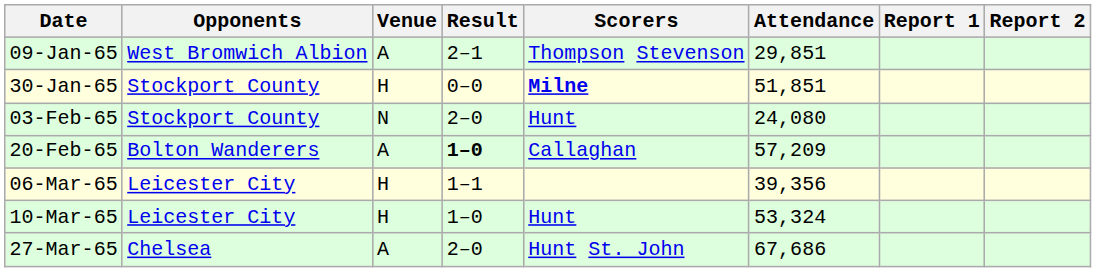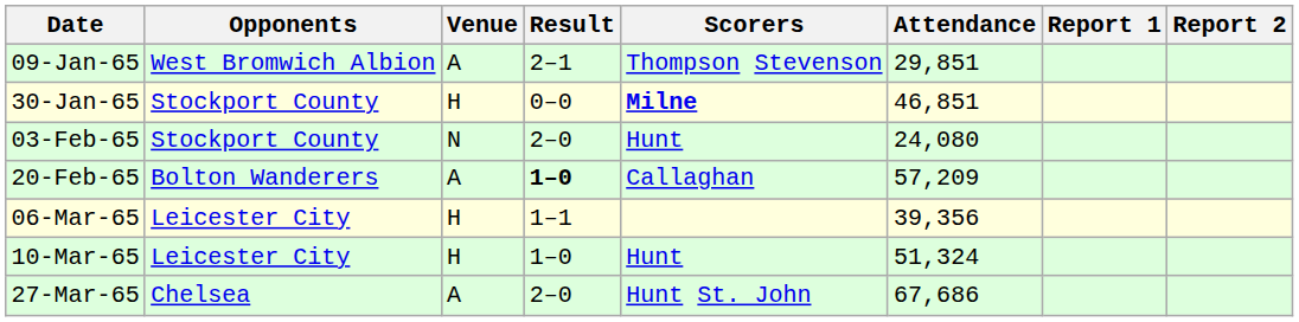30-Jan-65 | Attendance: 51,851 -> 46,851
10-Mar-65 | Attendance: 53,324 -> 51,324
